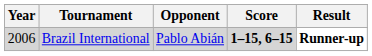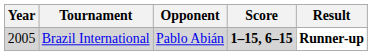Brazil International | Year: 2006 -> 2005
